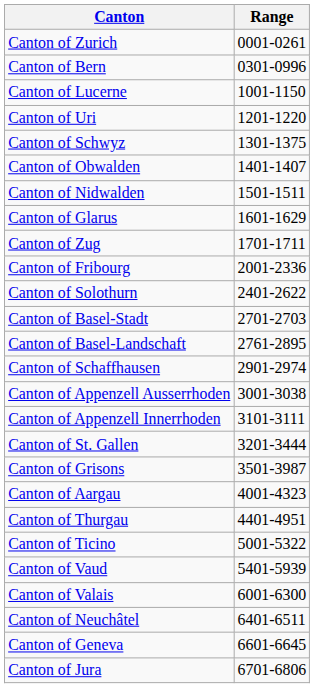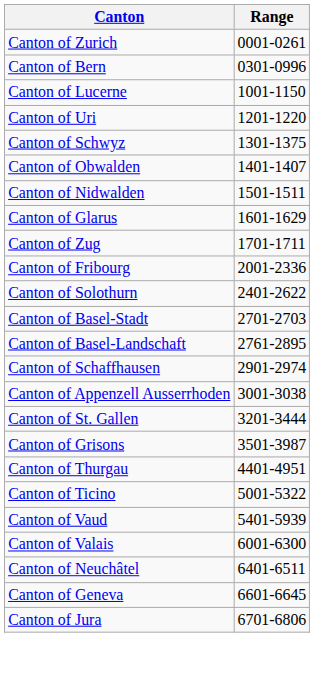- row: Canton of Appenzell Innerrhoden | 3101-3111
- row: Canton of Aargau | 4001-4323
